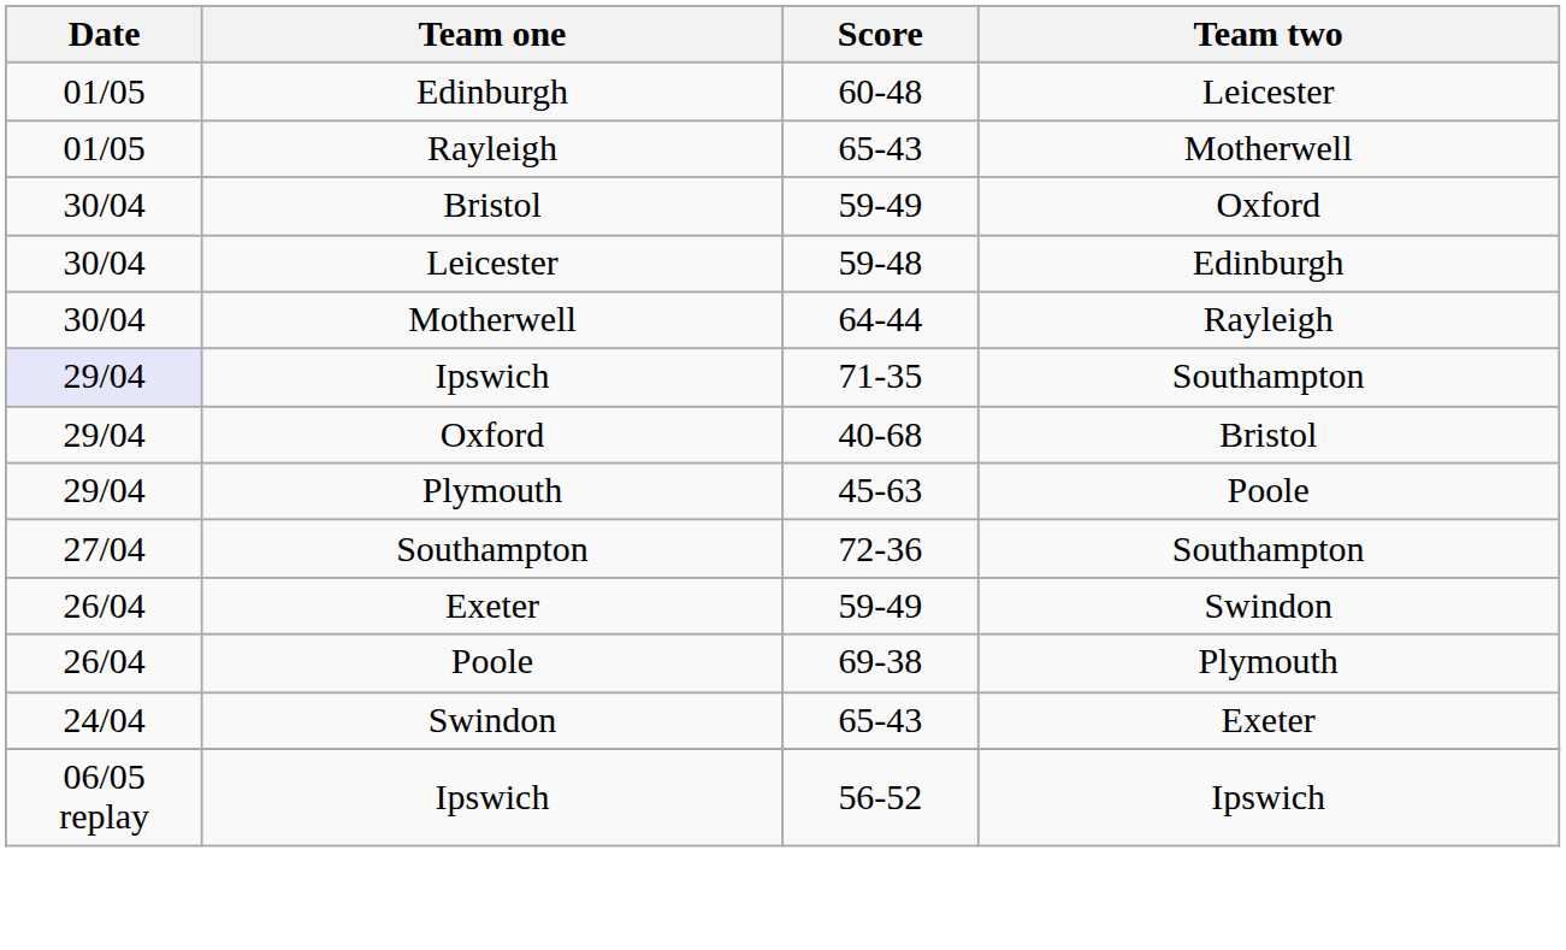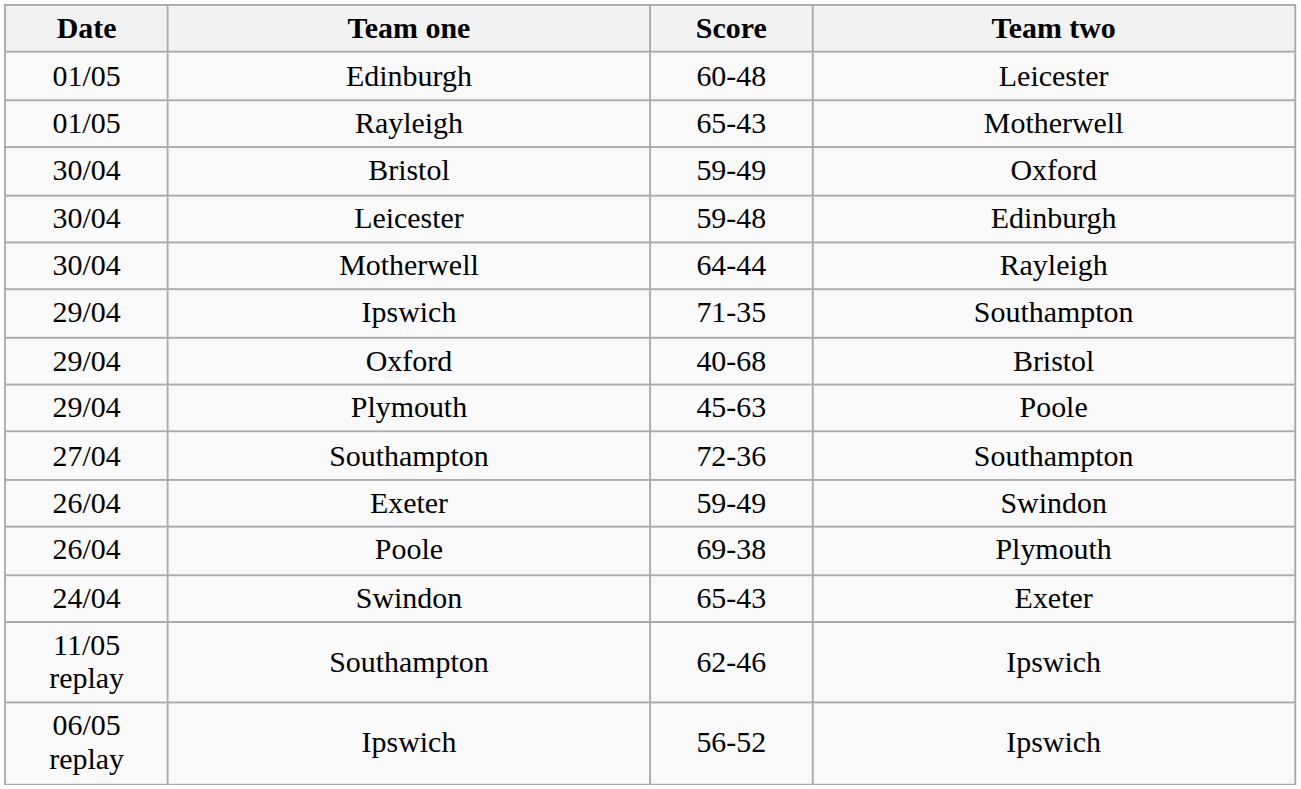Ipswich / 71-35 | Date: lavender background -> no background
+ row: 11/05 replay | Southampton | 62-46 | Ipswich
